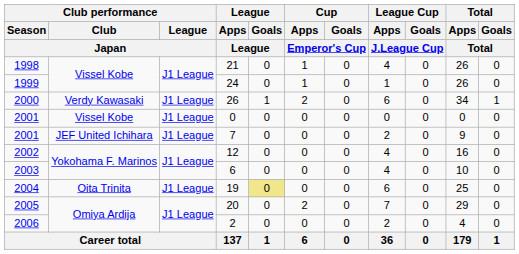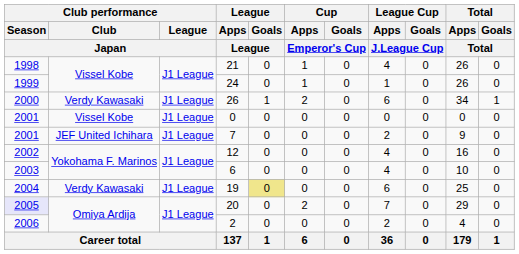19 | Club performance / Club / Japan: Oita Trinita -> Verdy Kawasaki
20 | Club performance / Season / Japan: no background -> lavender background
